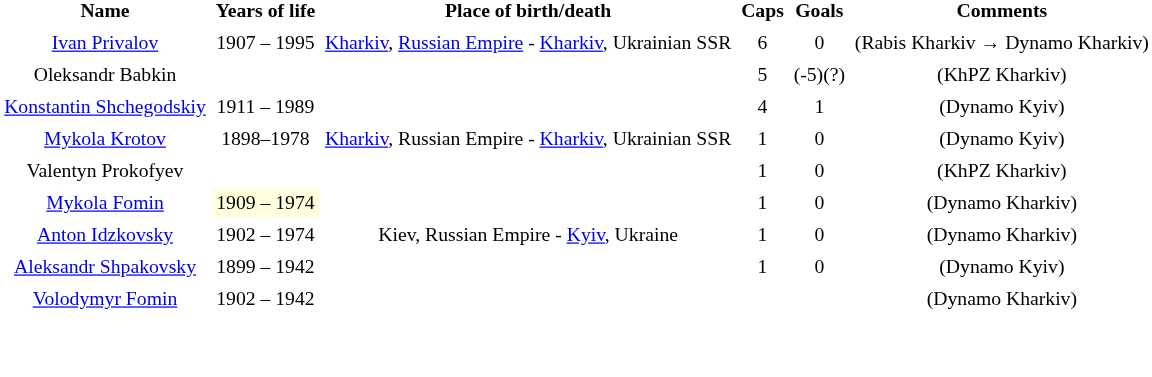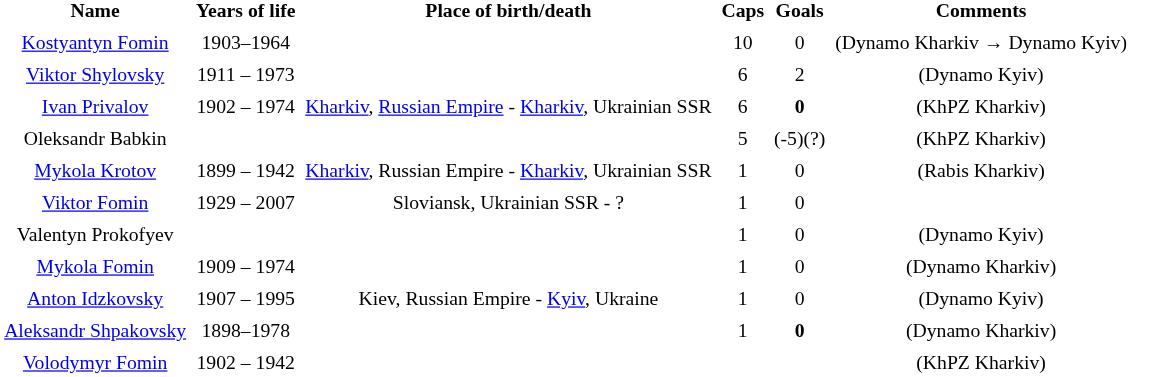+ row: Kostyantyn Fomin | 1903–1964 | 10 | 0 | (Dynamo Kharkiv → Dynamo Kyiv)
+ row: Viktor Shylovsky | 1911 – 1973 | 6 | 2 | (Dynamo Kyiv)
Ivan Privalov | Years of life: 1907 – 1995 -> 1902 – 1974
Ivan Privalov | Goals: normal -> bold
Ivan Privalov | Comments: (Rabis Kharkiv → Dynamo Kharkiv) -> (KhPZ Kharkiv)
- row: Konstantin Shchegodskiy | 1911 – 1989 | 4 | 1 | (Dynamo Kyiv)
Mykola Krotov | Years of life: 1898–1978 -> 1899 – 1942
Mykola Krotov | Comments: (Dynamo Kyiv) -> (Rabis Kharkiv)
+ row: Viktor Fomin | 1929 – 2007 | Sloviansk, Ukrainian SSR - ? | 1 | 0
Valentyn Prokofyev | Comments: (KhPZ Kharkiv) -> (Dynamo Kyiv)
Mykola Fomin | Years of life: lightyellow background -> no background
Anton Idzkovsky | Years of life: 1902 – 1974 -> 1907 – 1995
Anton Idzkovsky | Comments: (Dynamo Kharkiv) -> (Dynamo Kyiv)
Aleksandr Shpakovsky | Years of life: 1899 – 1942 -> 1898–1978
Aleksandr Shpakovsky | Goals: normal -> bold
Aleksandr Shpakovsky | Comments: (Dynamo Kyiv) -> (Dynamo Kharkiv)
Volodymyr Fomin | Comments: (Dynamo Kharkiv) -> (KhPZ Kharkiv)
